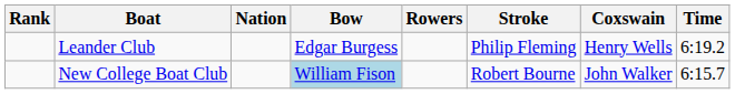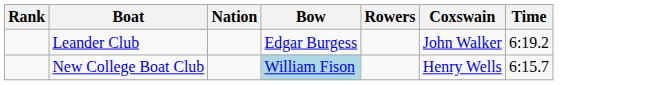- column: Stroke | Philip Fleming | Robert Bourne
Leander Club | Coxswain: Henry Wells -> John Walker
New College Boat Club | Coxswain: John Walker -> Henry Wells
